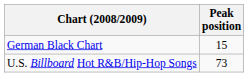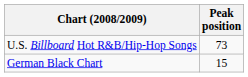rows swapped: U.S. Billboard Hot R&B/Hip-Hop Songs <-> German Black Chart
